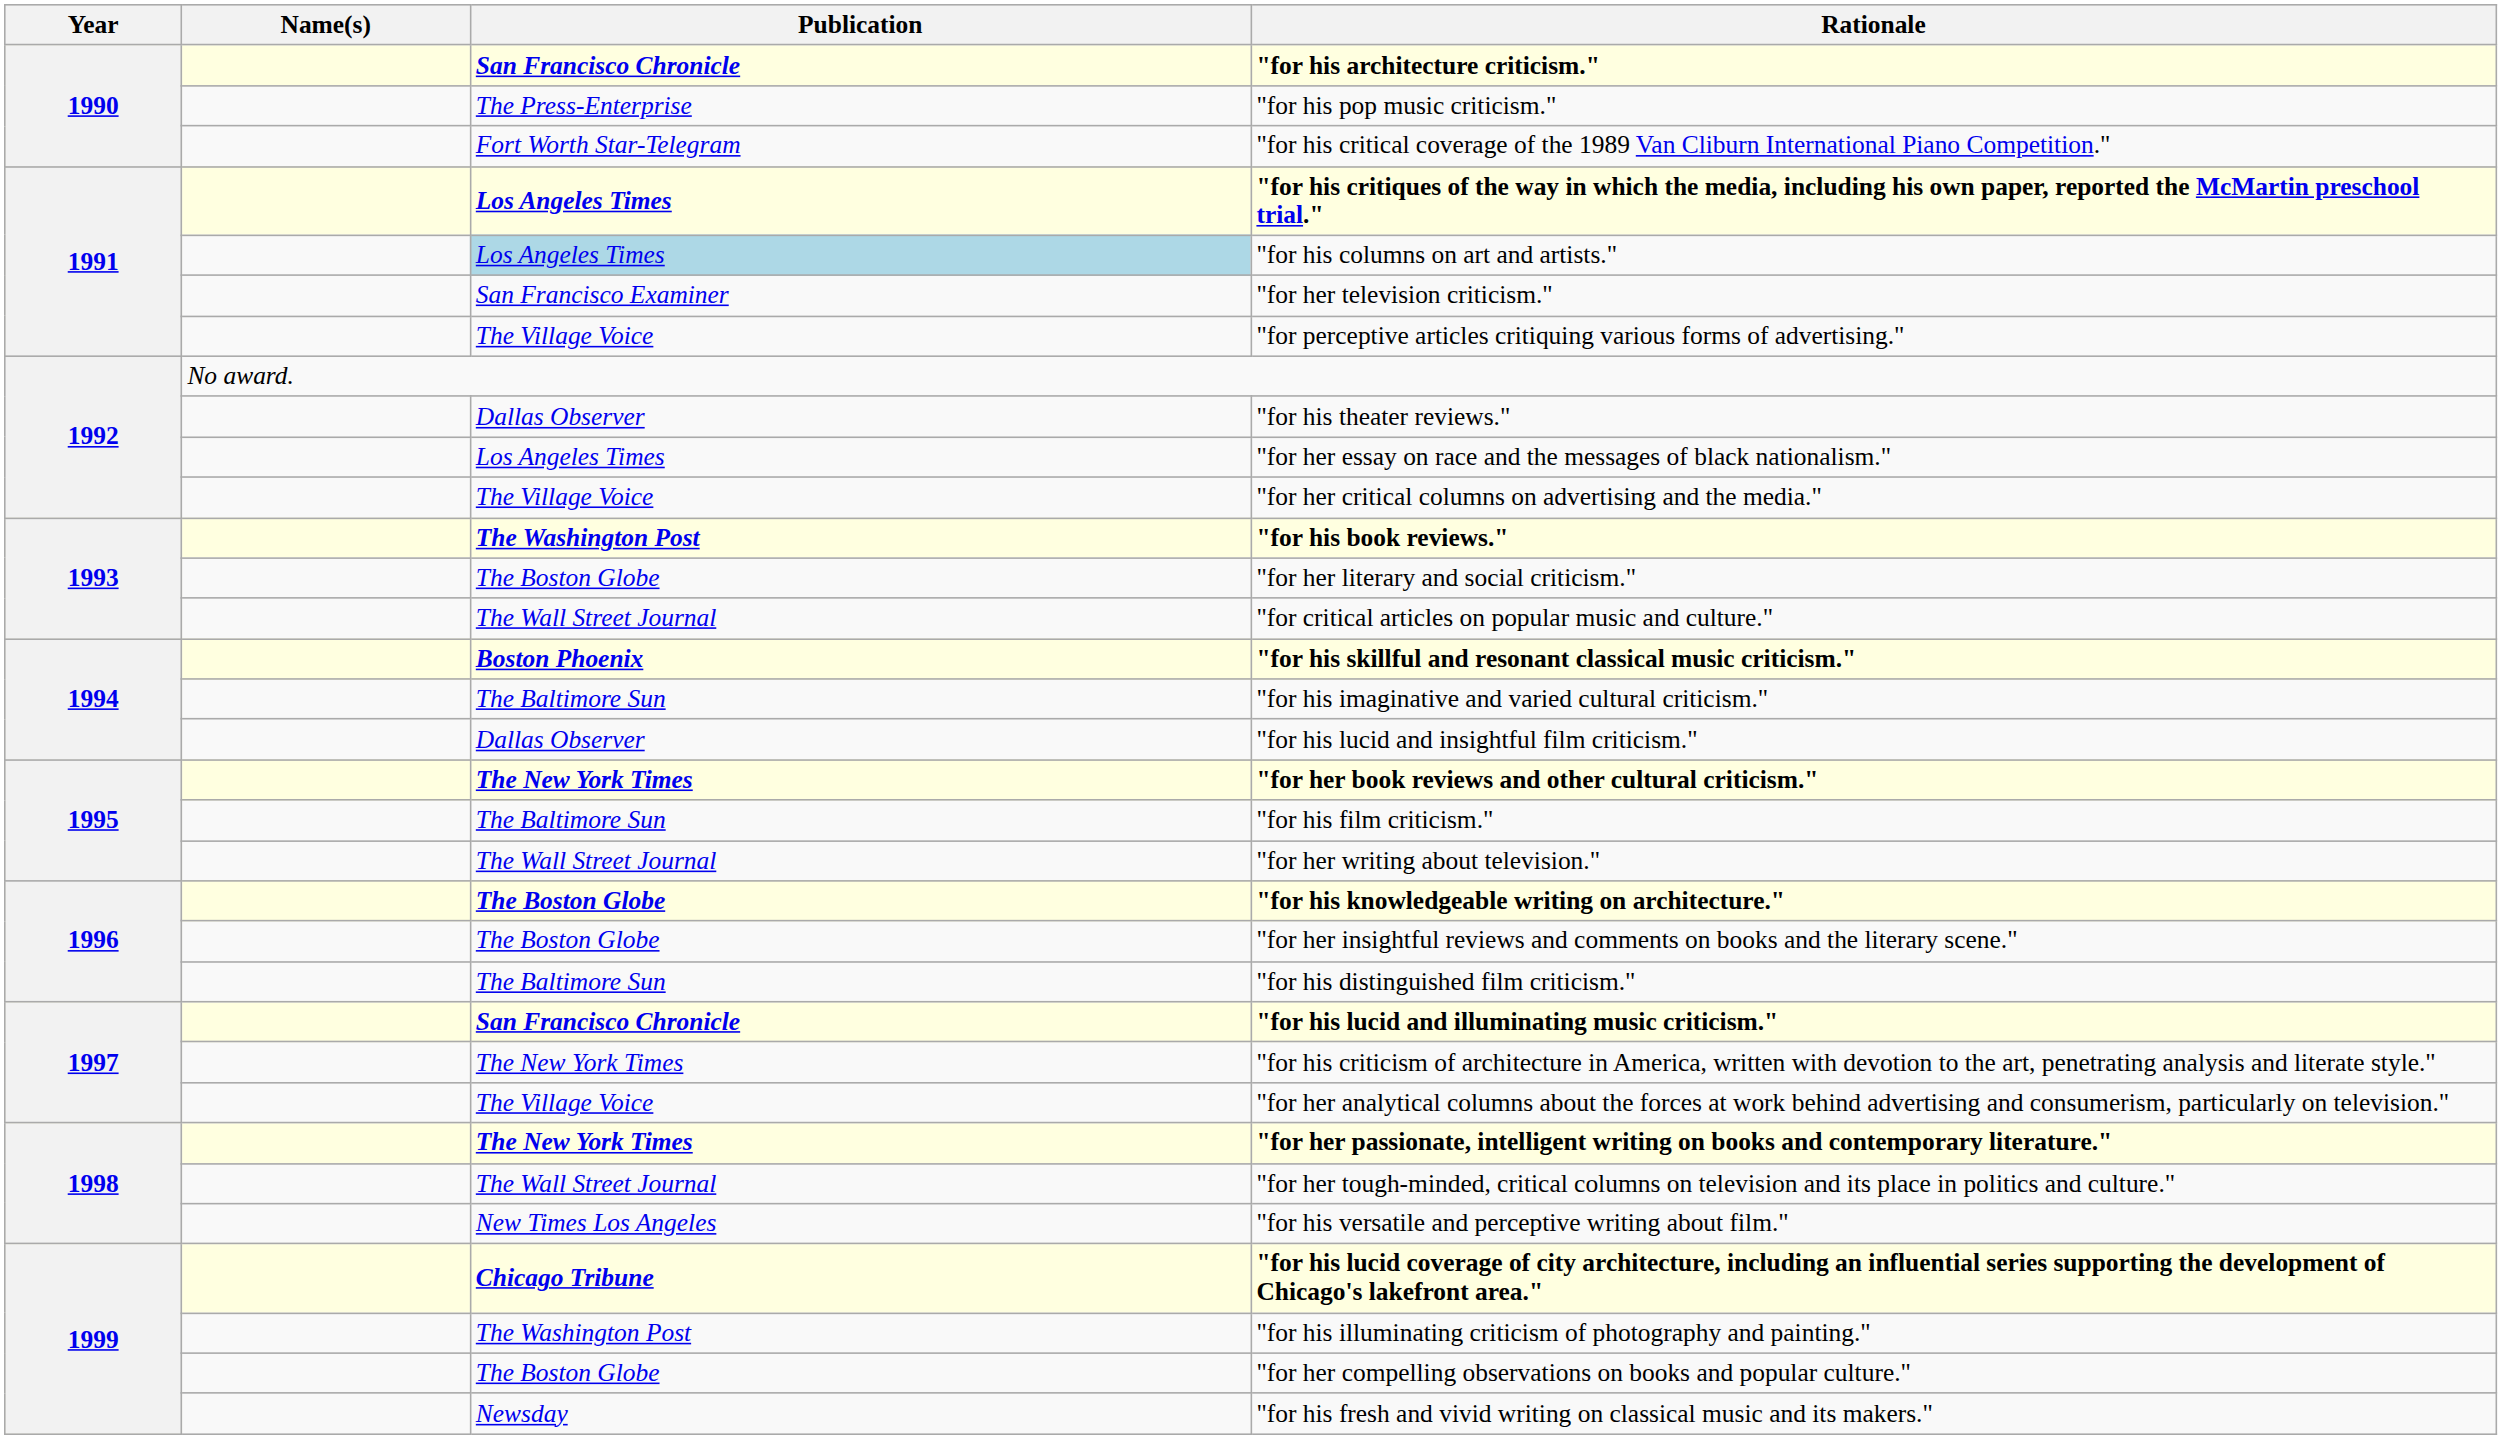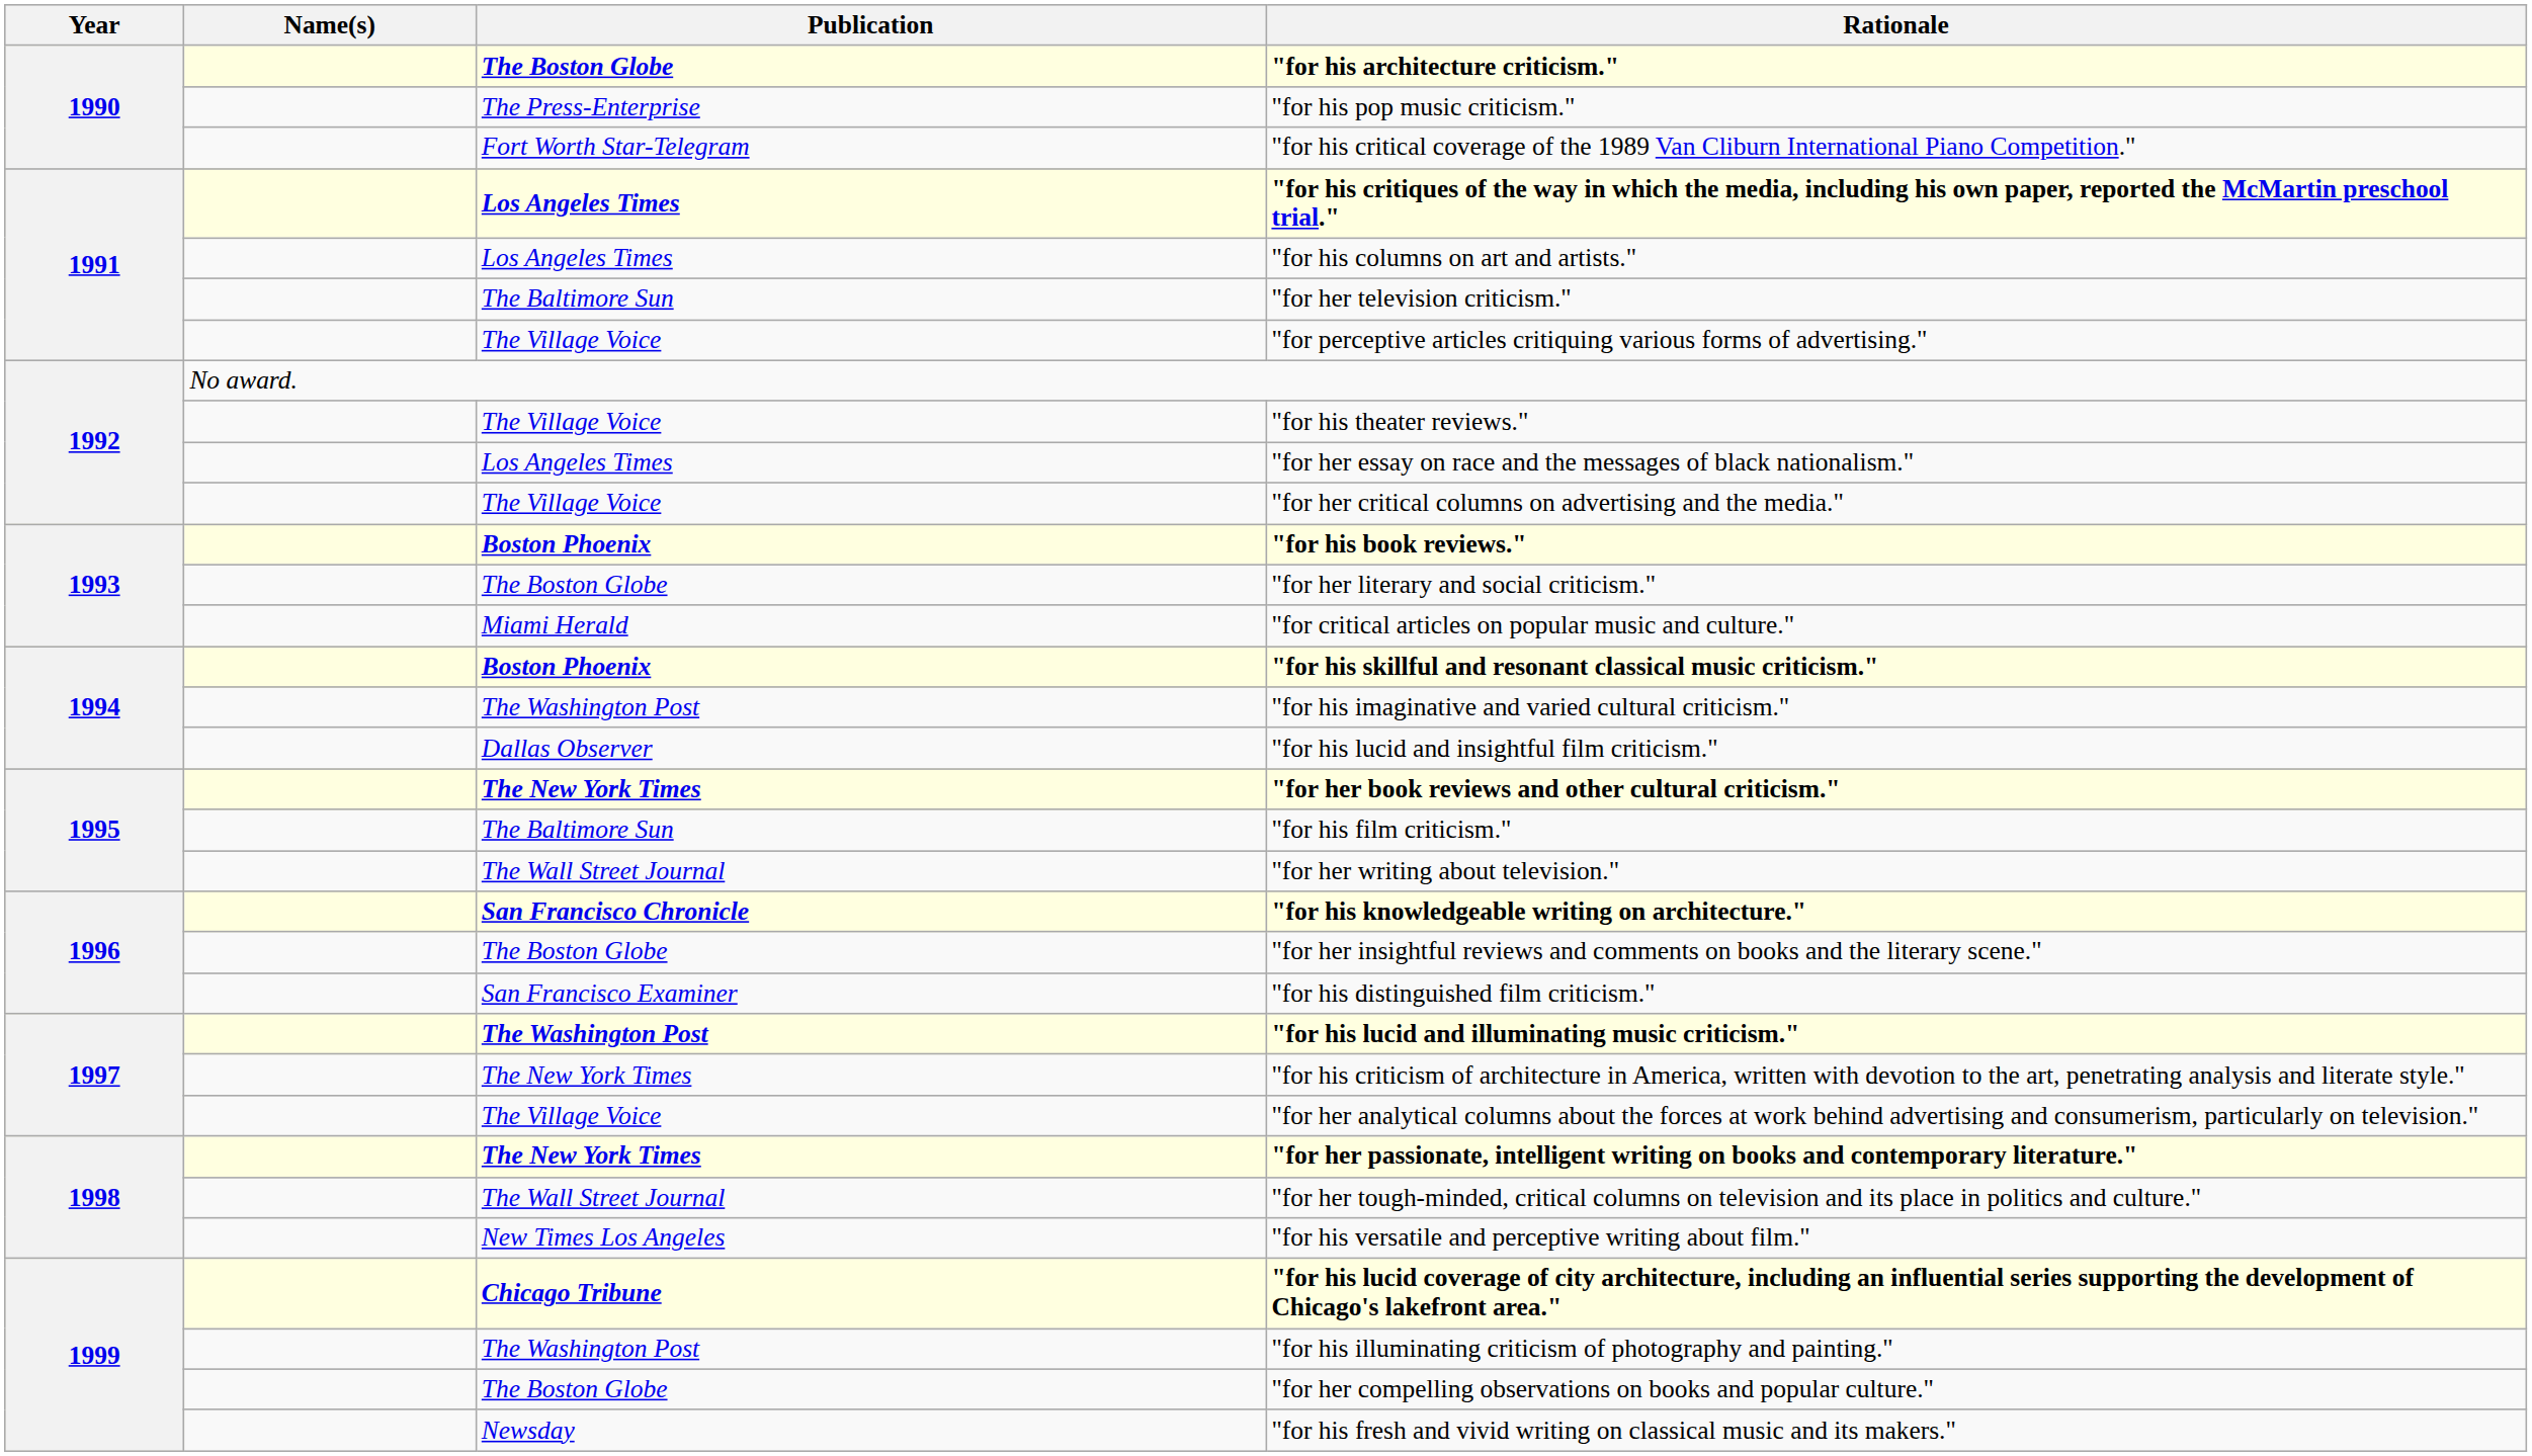"for his architecture criticism." | Publication: San Francisco Chronicle -> The Boston Globe
"for his columns on art and artists." | Publication: lightblue background -> no background
"for her television criticism." | Publication: San Francisco Examiner -> The Baltimore Sun
"for his theater reviews." | Publication: Dallas Observer -> The Village Voice
"for his book reviews." | Publication: The Washington Post -> Boston Phoenix
"for critical articles on popular music and culture." | Publication: The Wall Street Journal -> Miami Herald
"for his imaginative and varied cultural criticism." | Publication: The Baltimore Sun -> The Washington Post
"for his knowledgeable writing on architecture." | Publication: The Boston Globe -> San Francisco Chronicle
"for his distinguished film criticism." | Publication: The Baltimore Sun -> San Francisco Examiner
"for his lucid and illuminating music criticism." | Publication: San Francisco Chronicle -> The Washington Post
